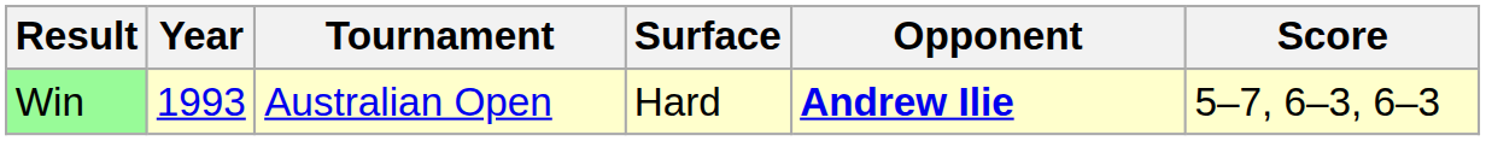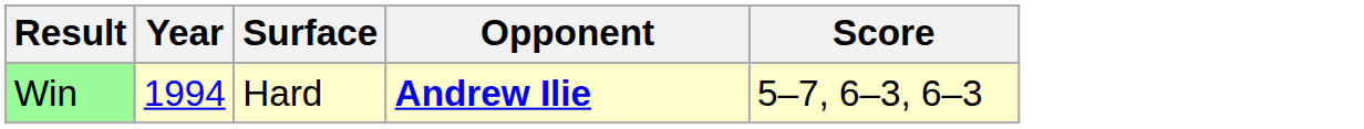- column: Tournament | Australian Open
Win | Year: 1993 -> 1994
